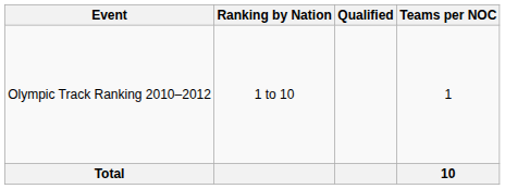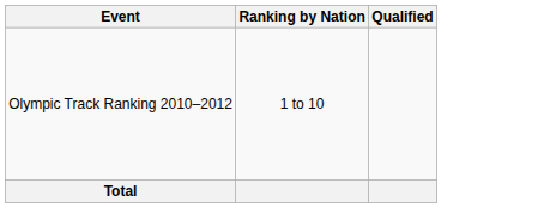- column: Teams per NOC | 1 | 10
